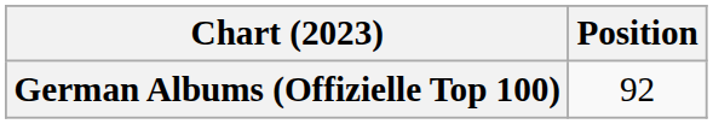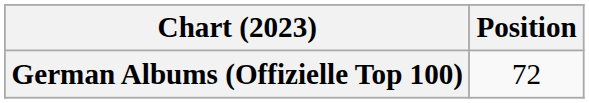German Albums (Offizielle Top 100) | Position: 92 -> 72
